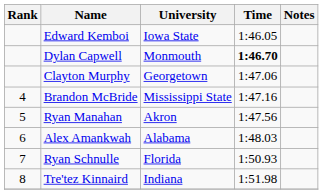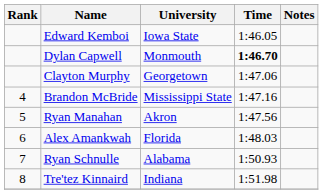Alex Amankwah | University: Alabama -> Florida
Ryan Schnulle | University: Florida -> Alabama
